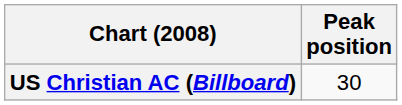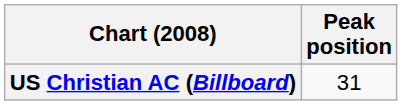US Christian AC (Billboard) | Peak position: 30 -> 31
